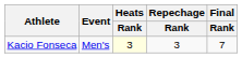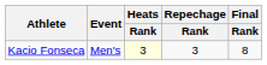Kacio Fonseca | Final / Rank: 7 -> 8
